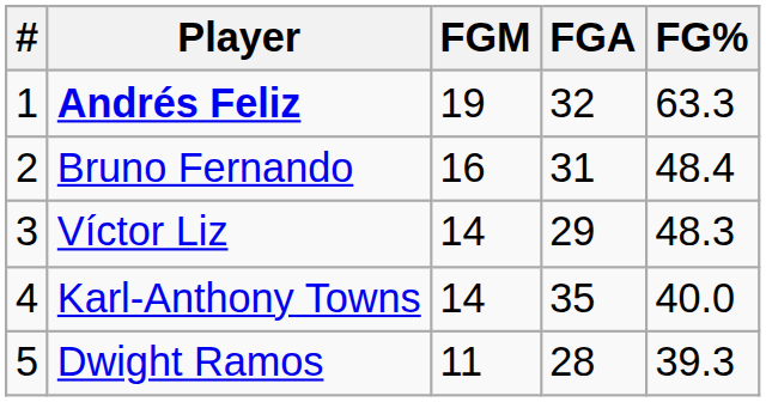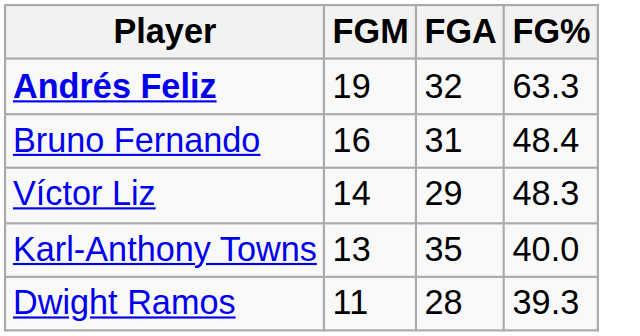- column: # | 1 | 2 | 3 | 4 | 5
Karl-Anthony Towns | FGM: 14 -> 13
